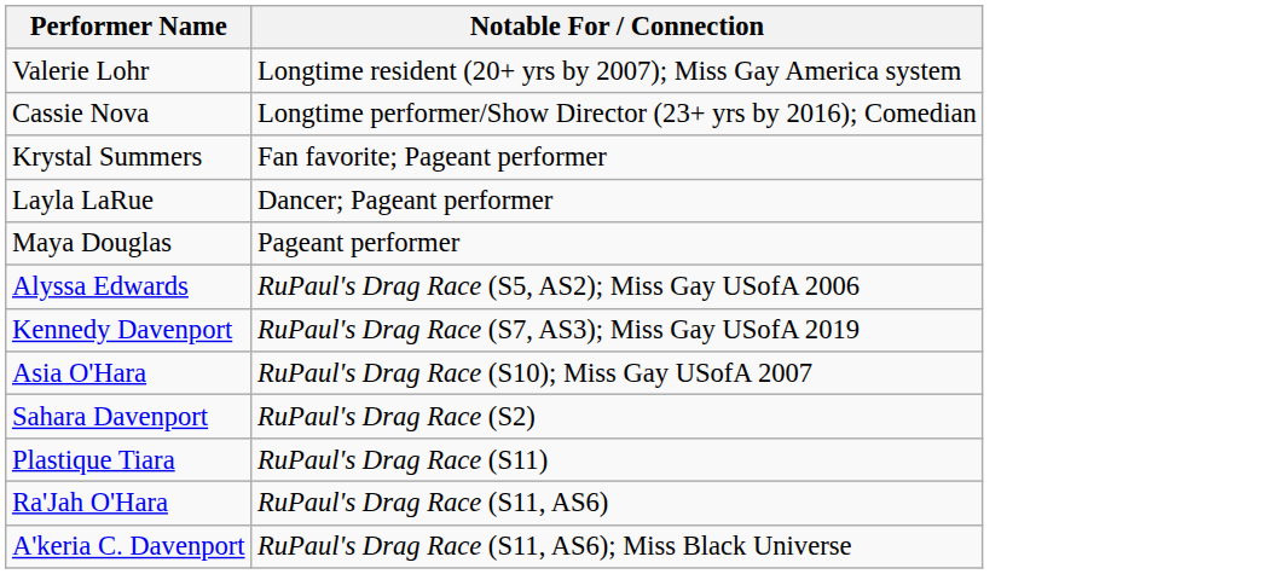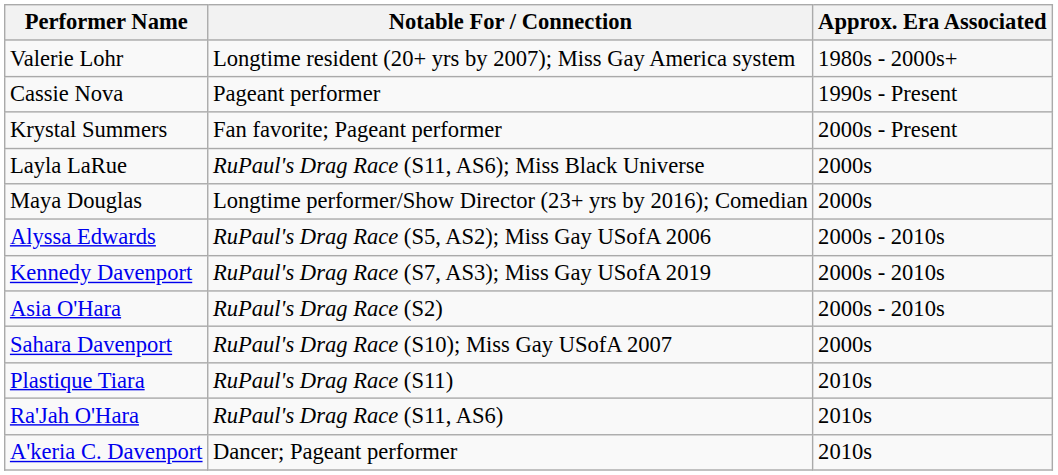+ column: Approx. Era Associated | 1980s - 2000s+ | 1990s - Present | 2000s - Present | 2000s | 2000s | 2000s - 2010s | 2000s - 2010s | 2000s - 2010s | 2000s | 2010s | 2010s | 2010s
Cassie Nova | Notable For / Connection: Longtime performer/Show Director (23+ yrs by 2016); Comedian -> Pageant performer
Layla LaRue | Notable For / Connection: Dancer; Pageant performer -> RuPaul's Drag Race (S11, AS6); Miss Black Universe
Maya Douglas | Notable For / Connection: Pageant performer -> Longtime performer/Show Director (23+ yrs by 2016); Comedian
Asia O'Hara | Notable For / Connection: RuPaul's Drag Race (S10); Miss Gay USofA 2007 -> RuPaul's Drag Race (S2)
Sahara Davenport | Notable For / Connection: RuPaul's Drag Race (S2) -> RuPaul's Drag Race (S10); Miss Gay USofA 2007
A'keria C. Davenport | Notable For / Connection: RuPaul's Drag Race (S11, AS6); Miss Black Universe -> Dancer; Pageant performer
